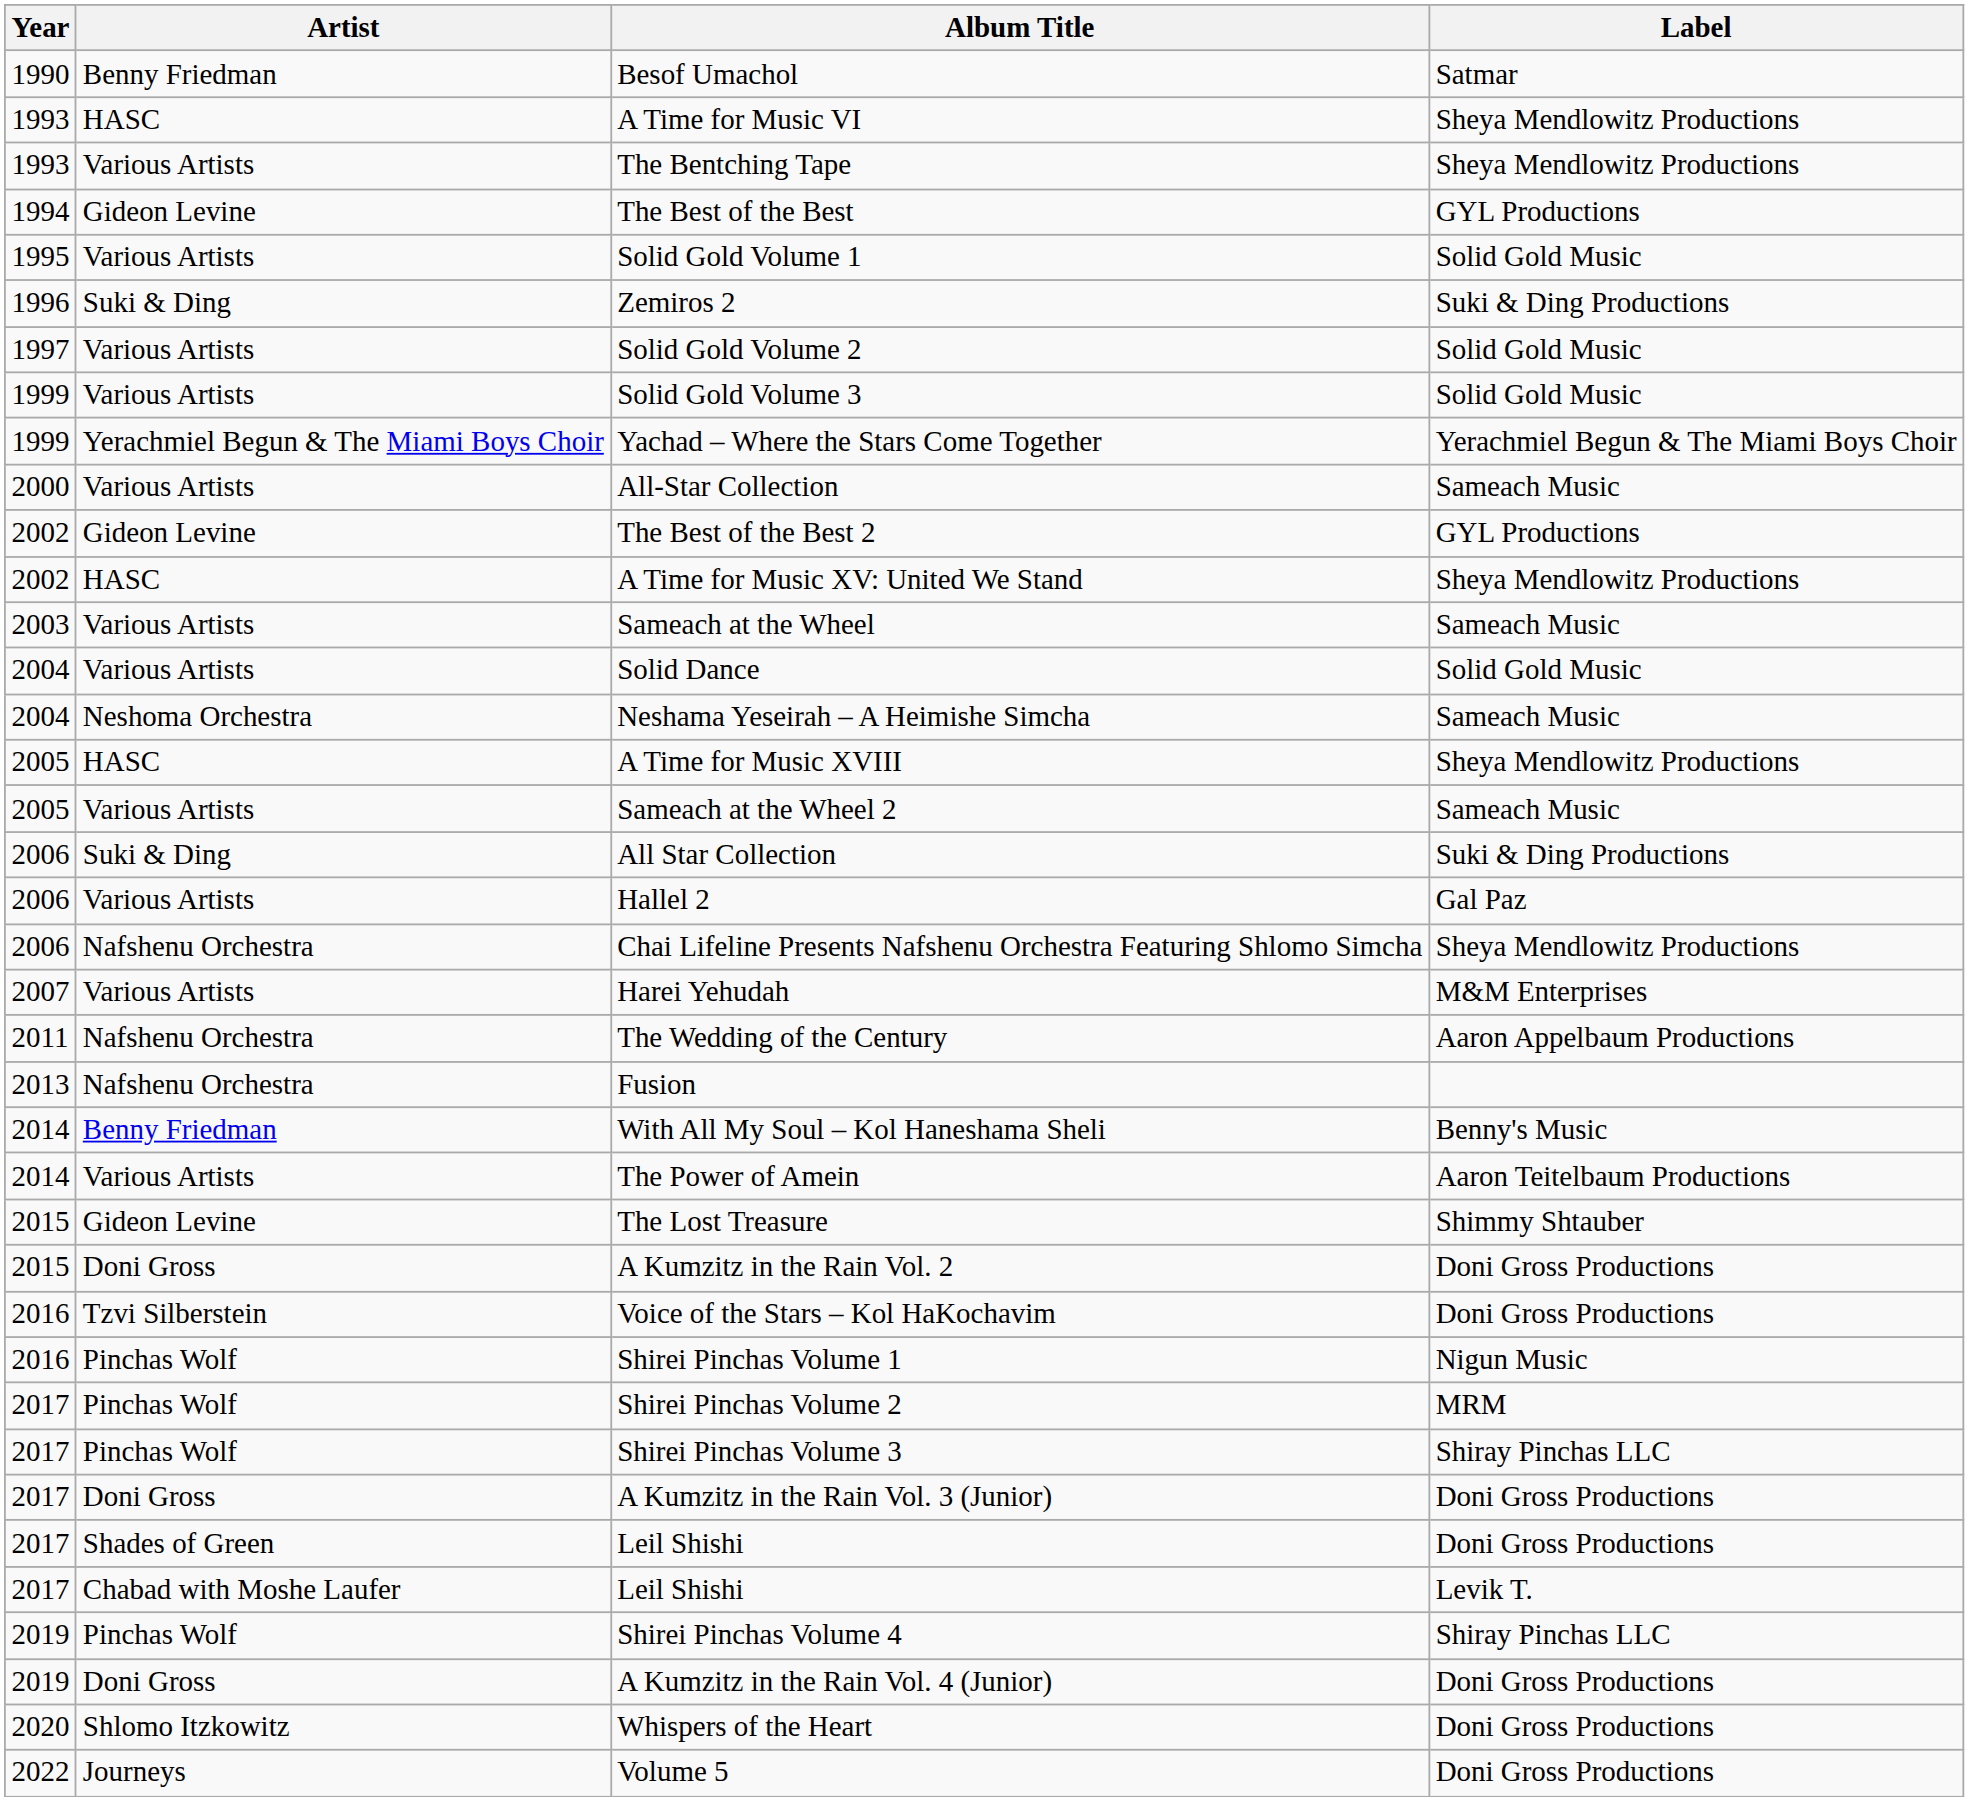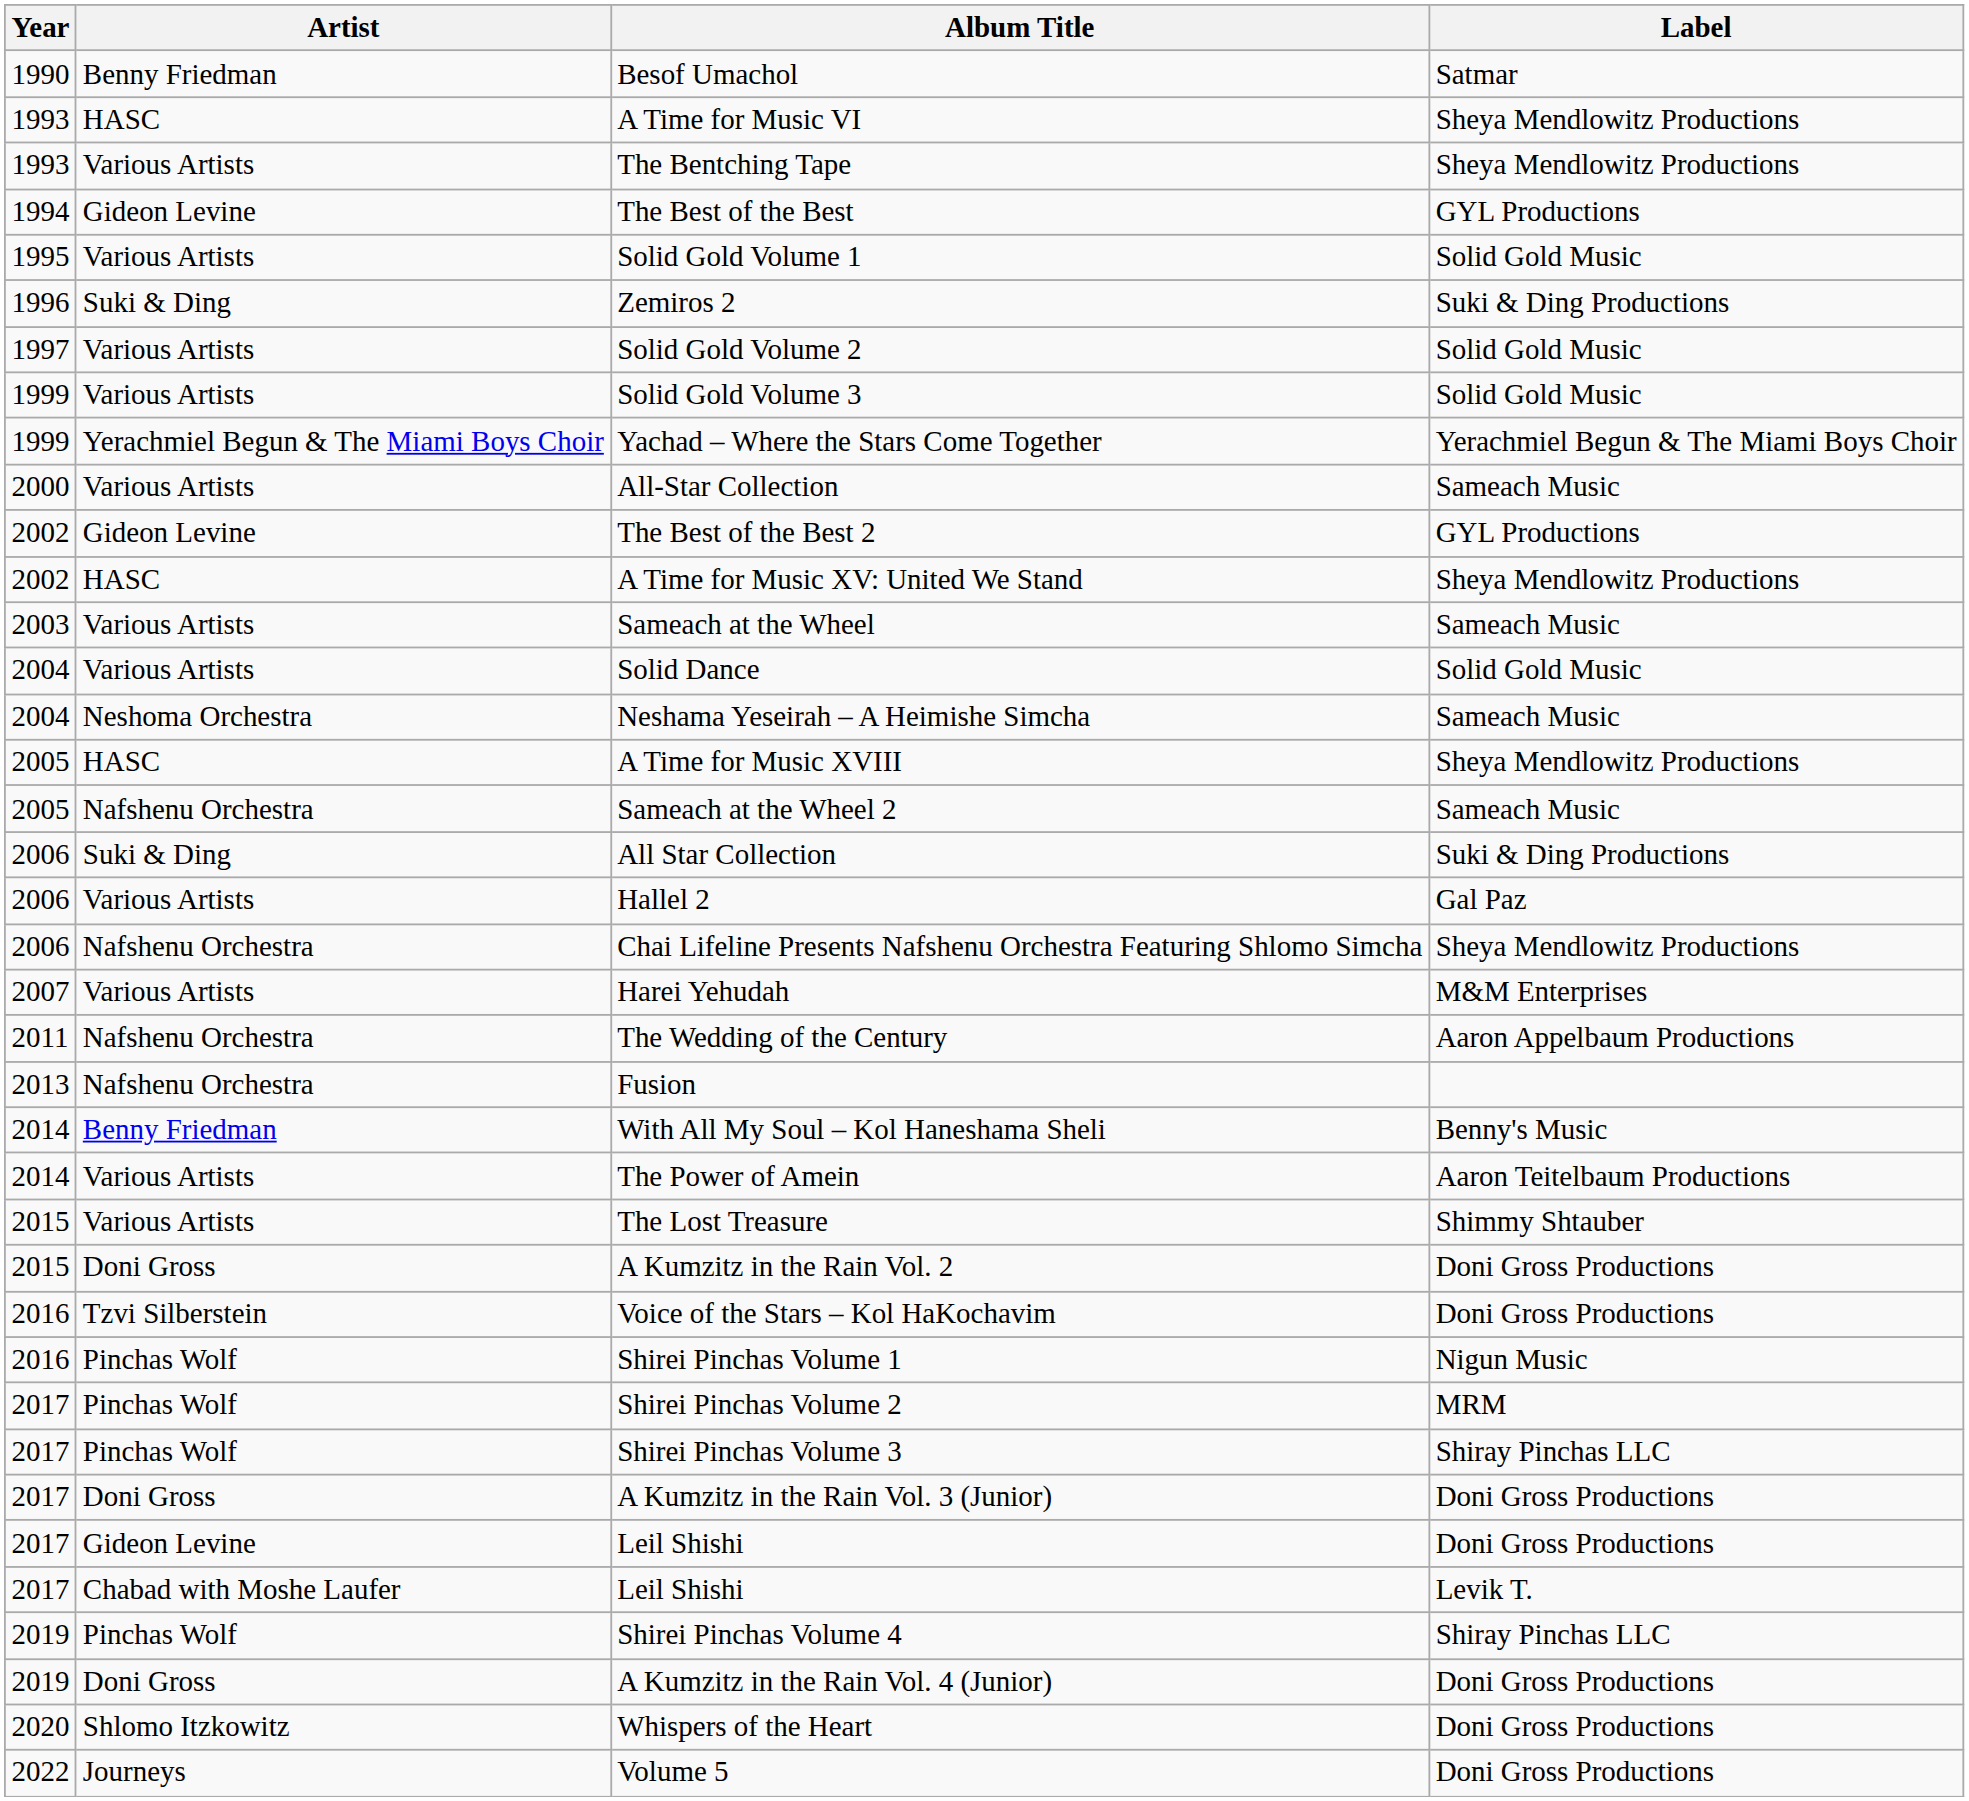Sameach at the Wheel 2 | Artist: Various Artists -> Nafshenu Orchestra
The Lost Treasure | Artist: Gideon Levine -> Various Artists
Leil Shishi / Doni Gross Productions | Artist: Shades of Green -> Gideon Levine
